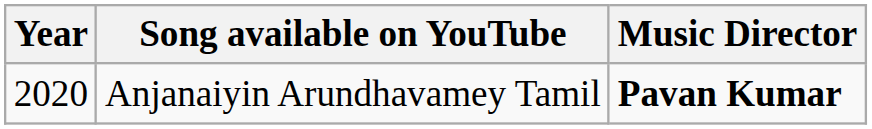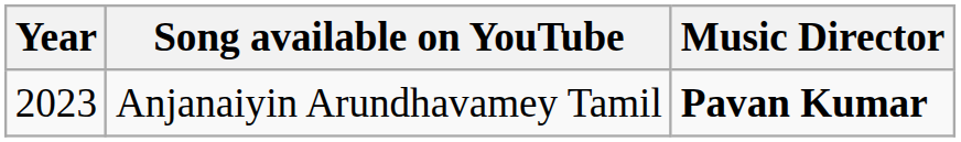Anjanaiyin Arundhavamey Tamil | Year: 2020 -> 2023
